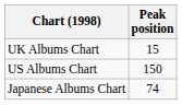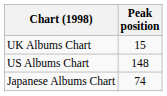US Albums Chart | Peak position: 150 -> 148
